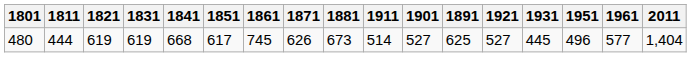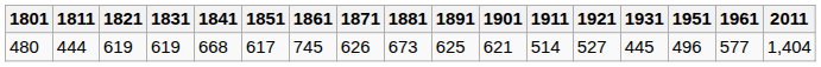columns swapped: 1891 <-> 1911
480 | 1901: 527 -> 621
